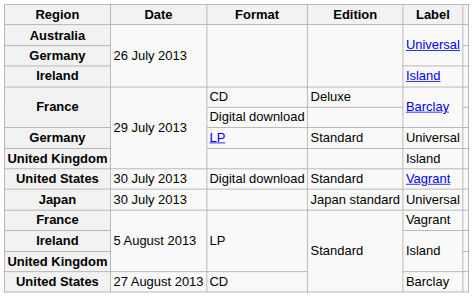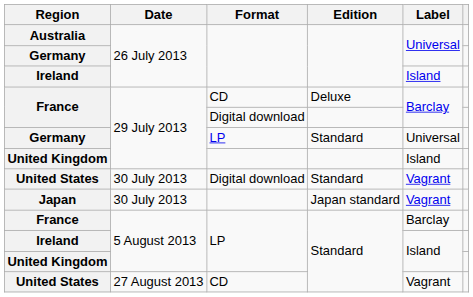Japan | Label: Universal -> Vagrant
France / LP | Label: Vagrant -> Barclay
United States / CD | Label: Barclay -> Vagrant
